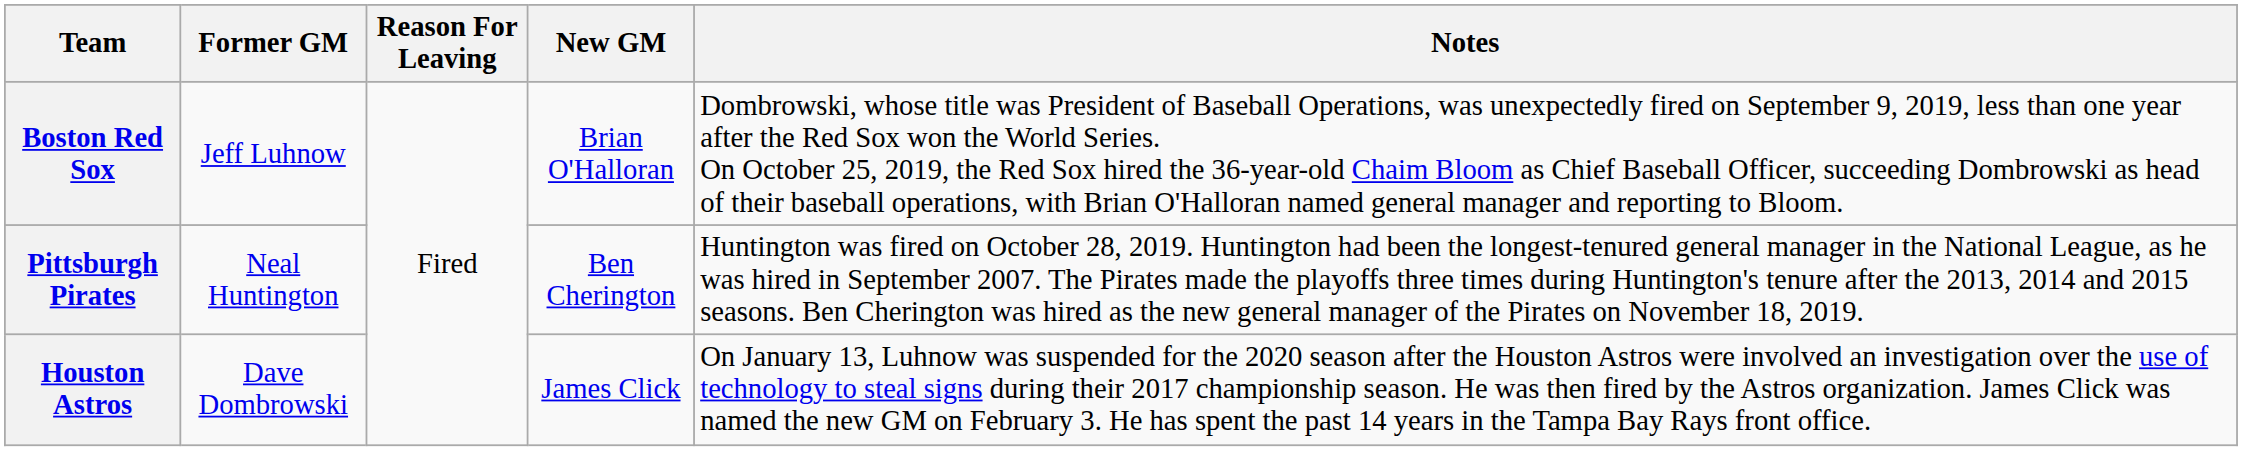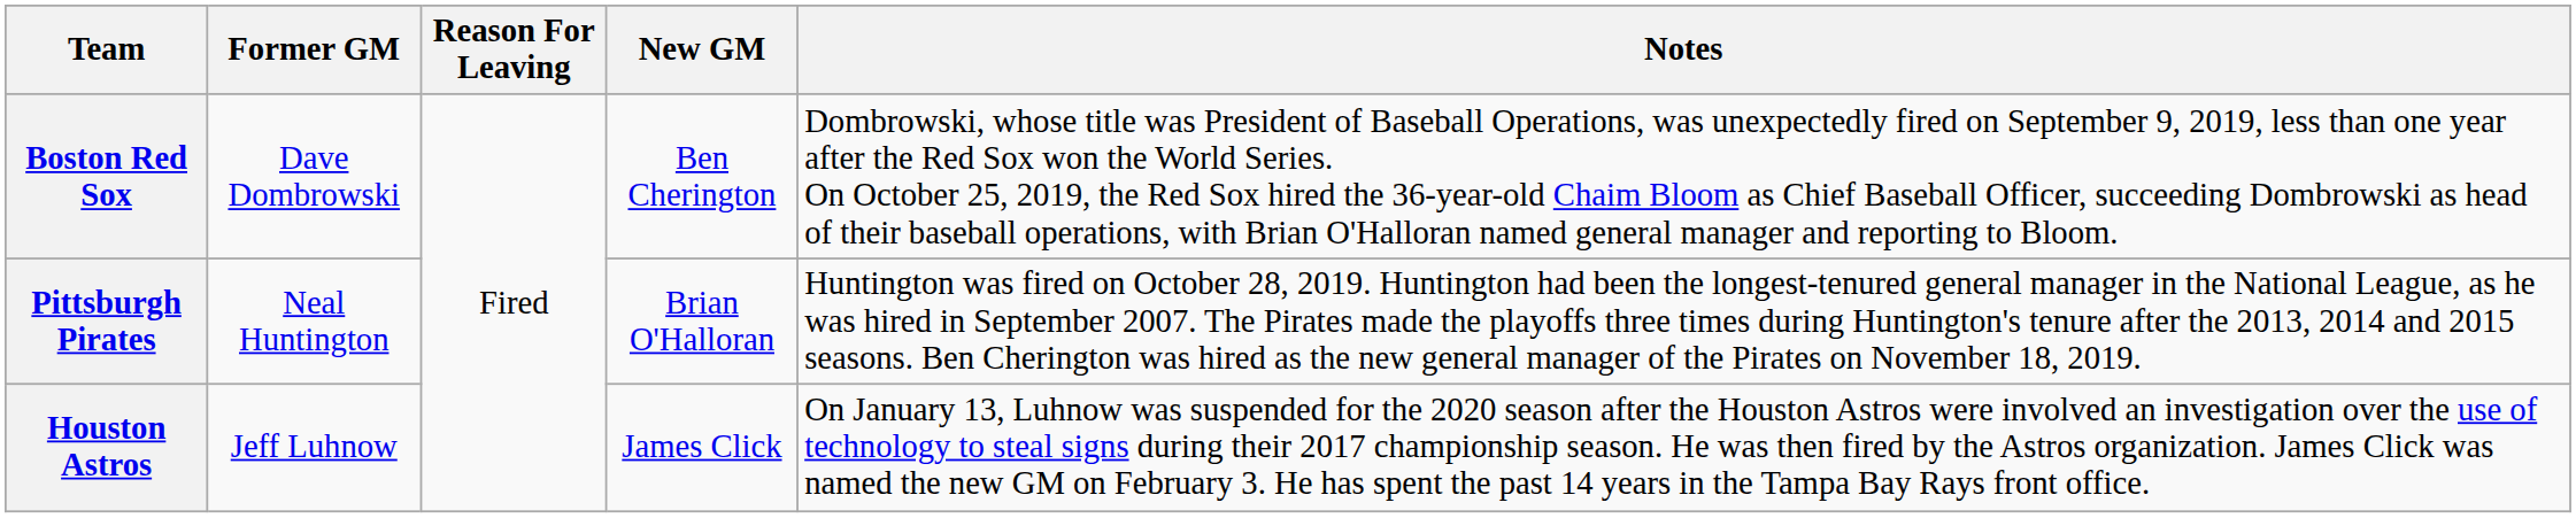Boston Red Sox | Former GM: Jeff Luhnow -> Dave Dombrowski
Boston Red Sox | New GM: Brian O'Halloran -> Ben Cherington
Pittsburgh Pirates | New GM: Ben Cherington -> Brian O'Halloran
Houston Astros | Former GM: Dave Dombrowski -> Jeff Luhnow
